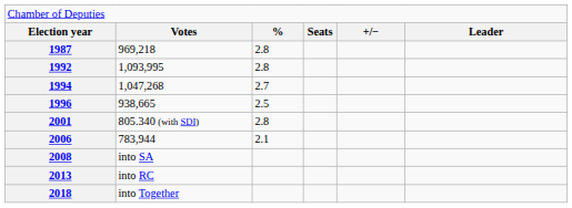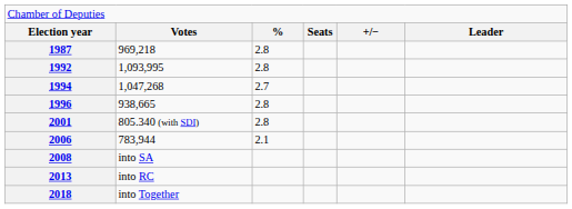1996 | column 3: 2.5 -> 2.8
